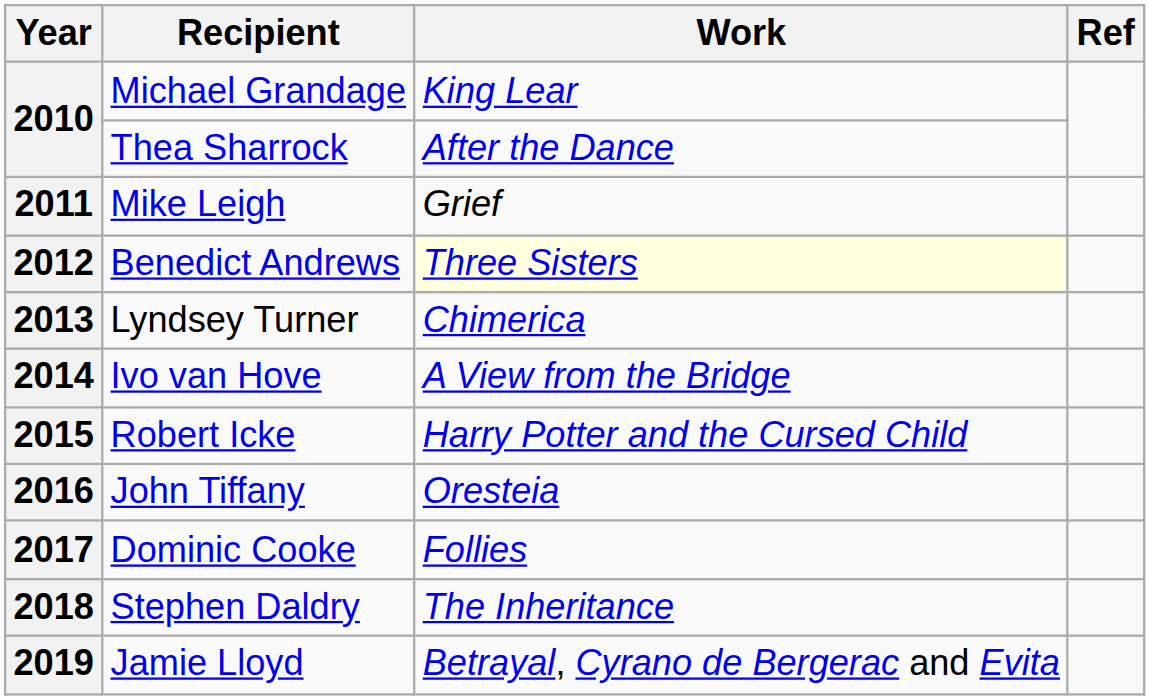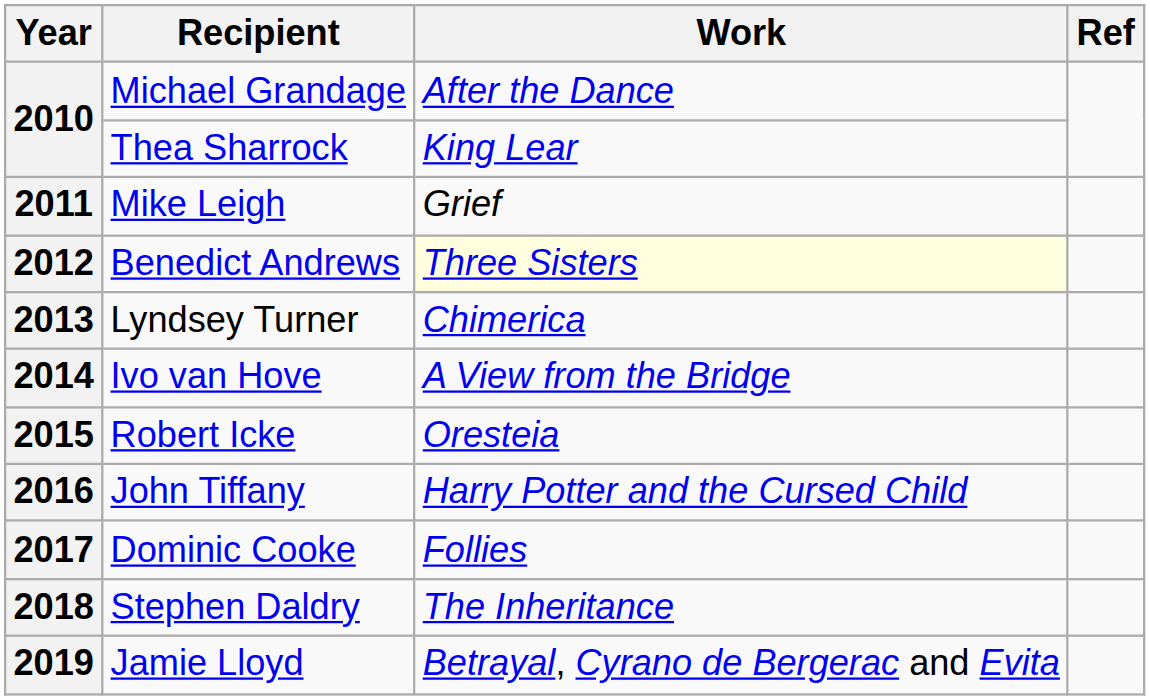2010 / Michael Grandage | Work: King Lear -> After the Dance
2010 / Thea Sharrock | Work: After the Dance -> King Lear
2015 | Work: Harry Potter and the Cursed Child -> Oresteia
2016 | Work: Oresteia -> Harry Potter and the Cursed Child
